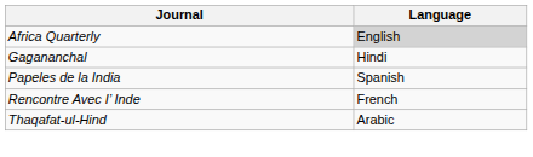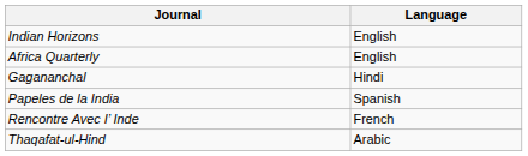+ row: Indian Horizons | English
Africa Quarterly | Language: lightgrey background -> no background
